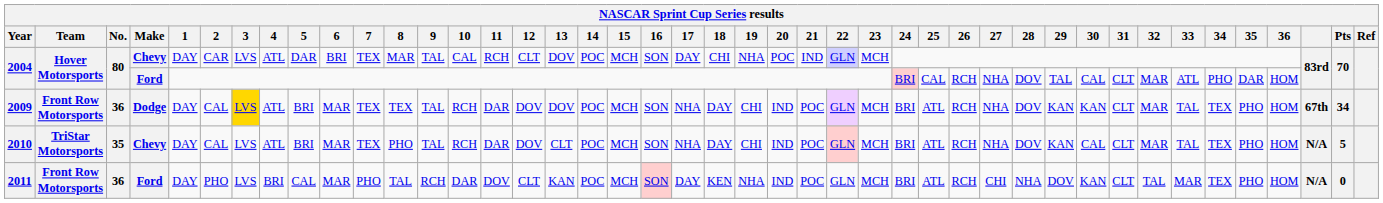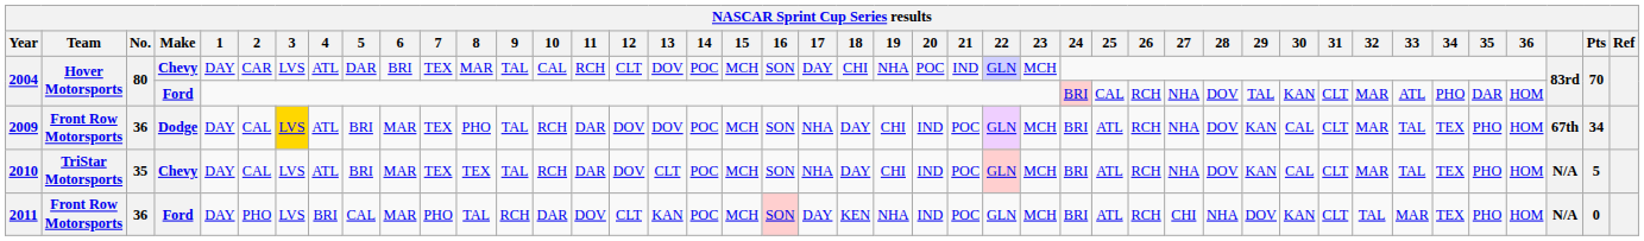2004 / Ford | 30: CAL -> KAN
2009 | 8: TEX -> PHO
2009 | 30: KAN -> CAL
2010 | 8: PHO -> TEX
